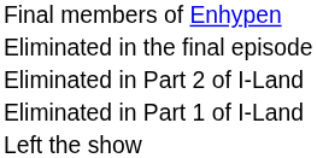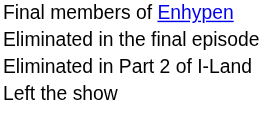- row: Eliminated in Part 1 of I-Land
